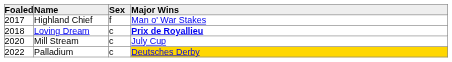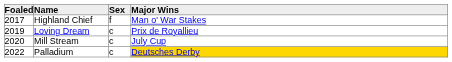Loving Dream | Foaled: 2018 -> 2019
Loving Dream | Major Wins: bold -> normal
